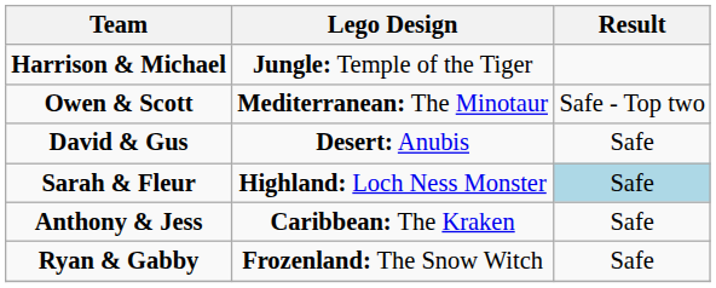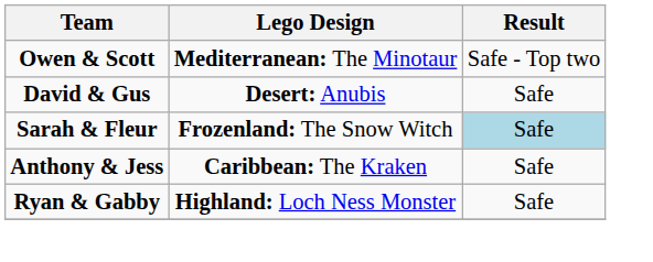- row: Harrison & Michael | Jungle: Temple of the Tiger
Sarah & Fleur | Lego Design: Highland: Loch Ness Monster -> Frozenland: The Snow Witch
Ryan & Gabby | Lego Design: Frozenland: The Snow Witch -> Highland: Loch Ness Monster
